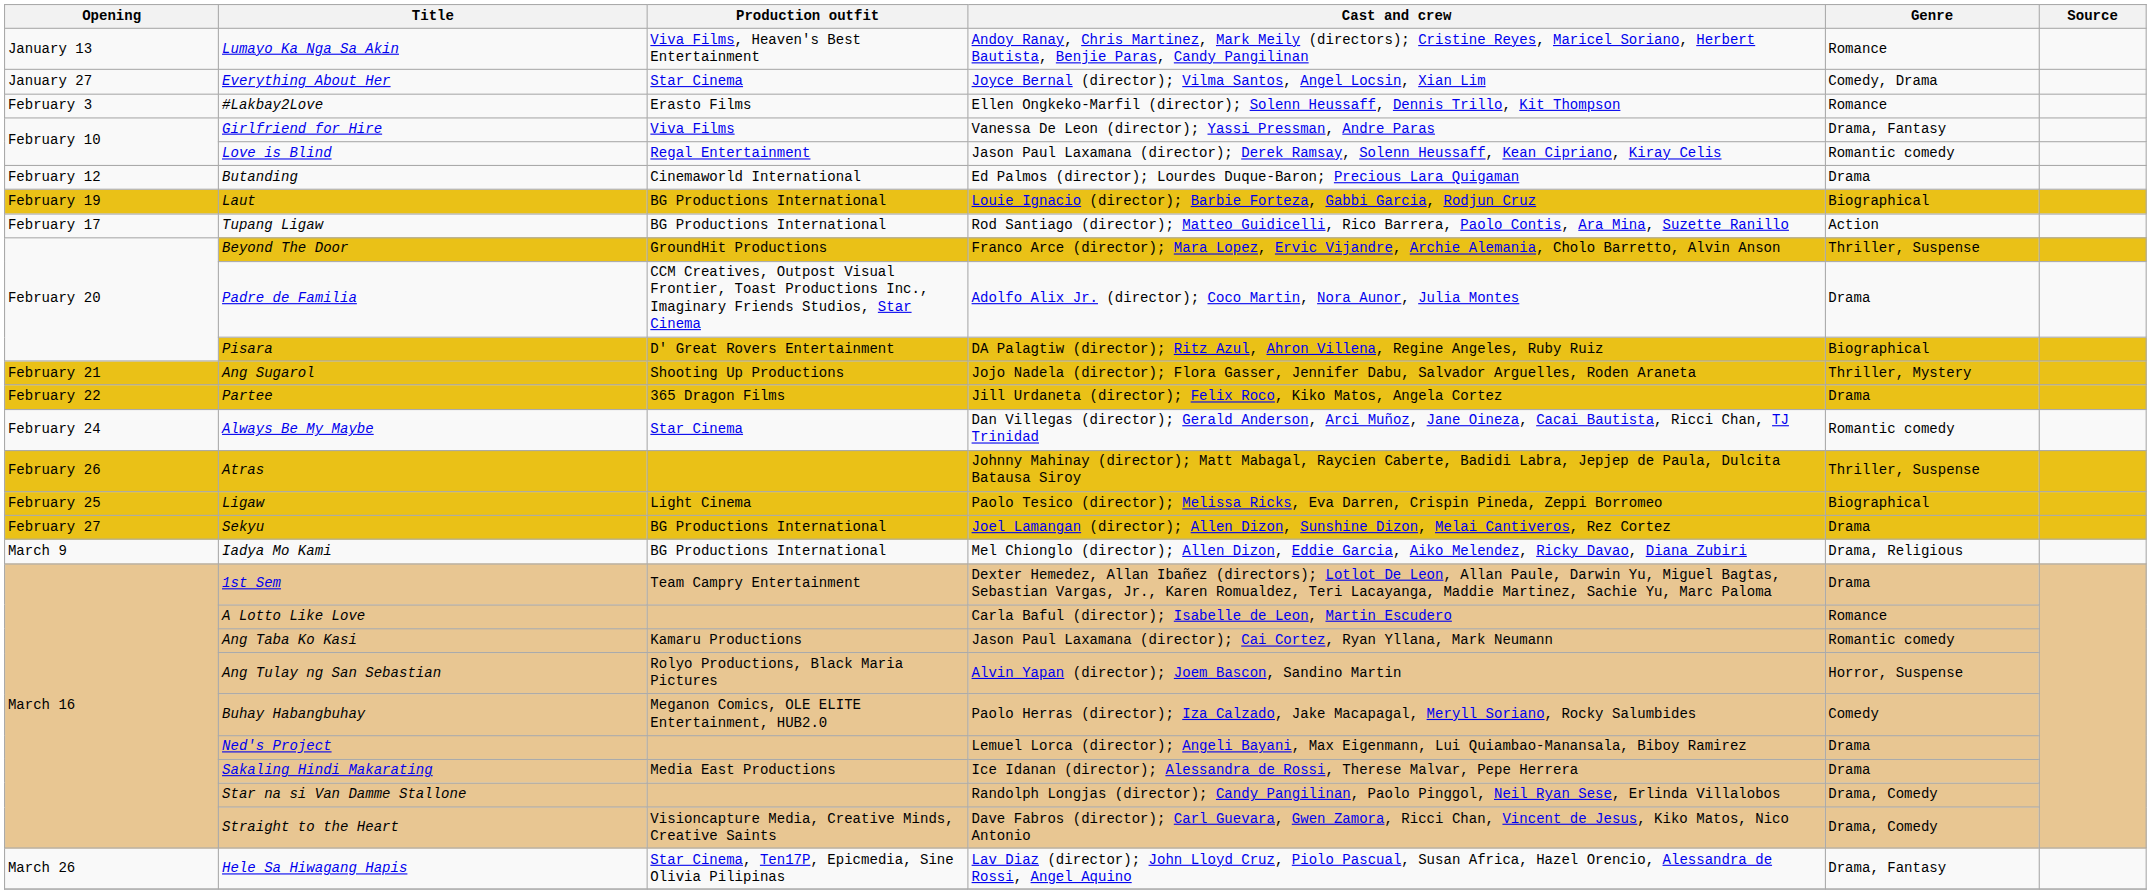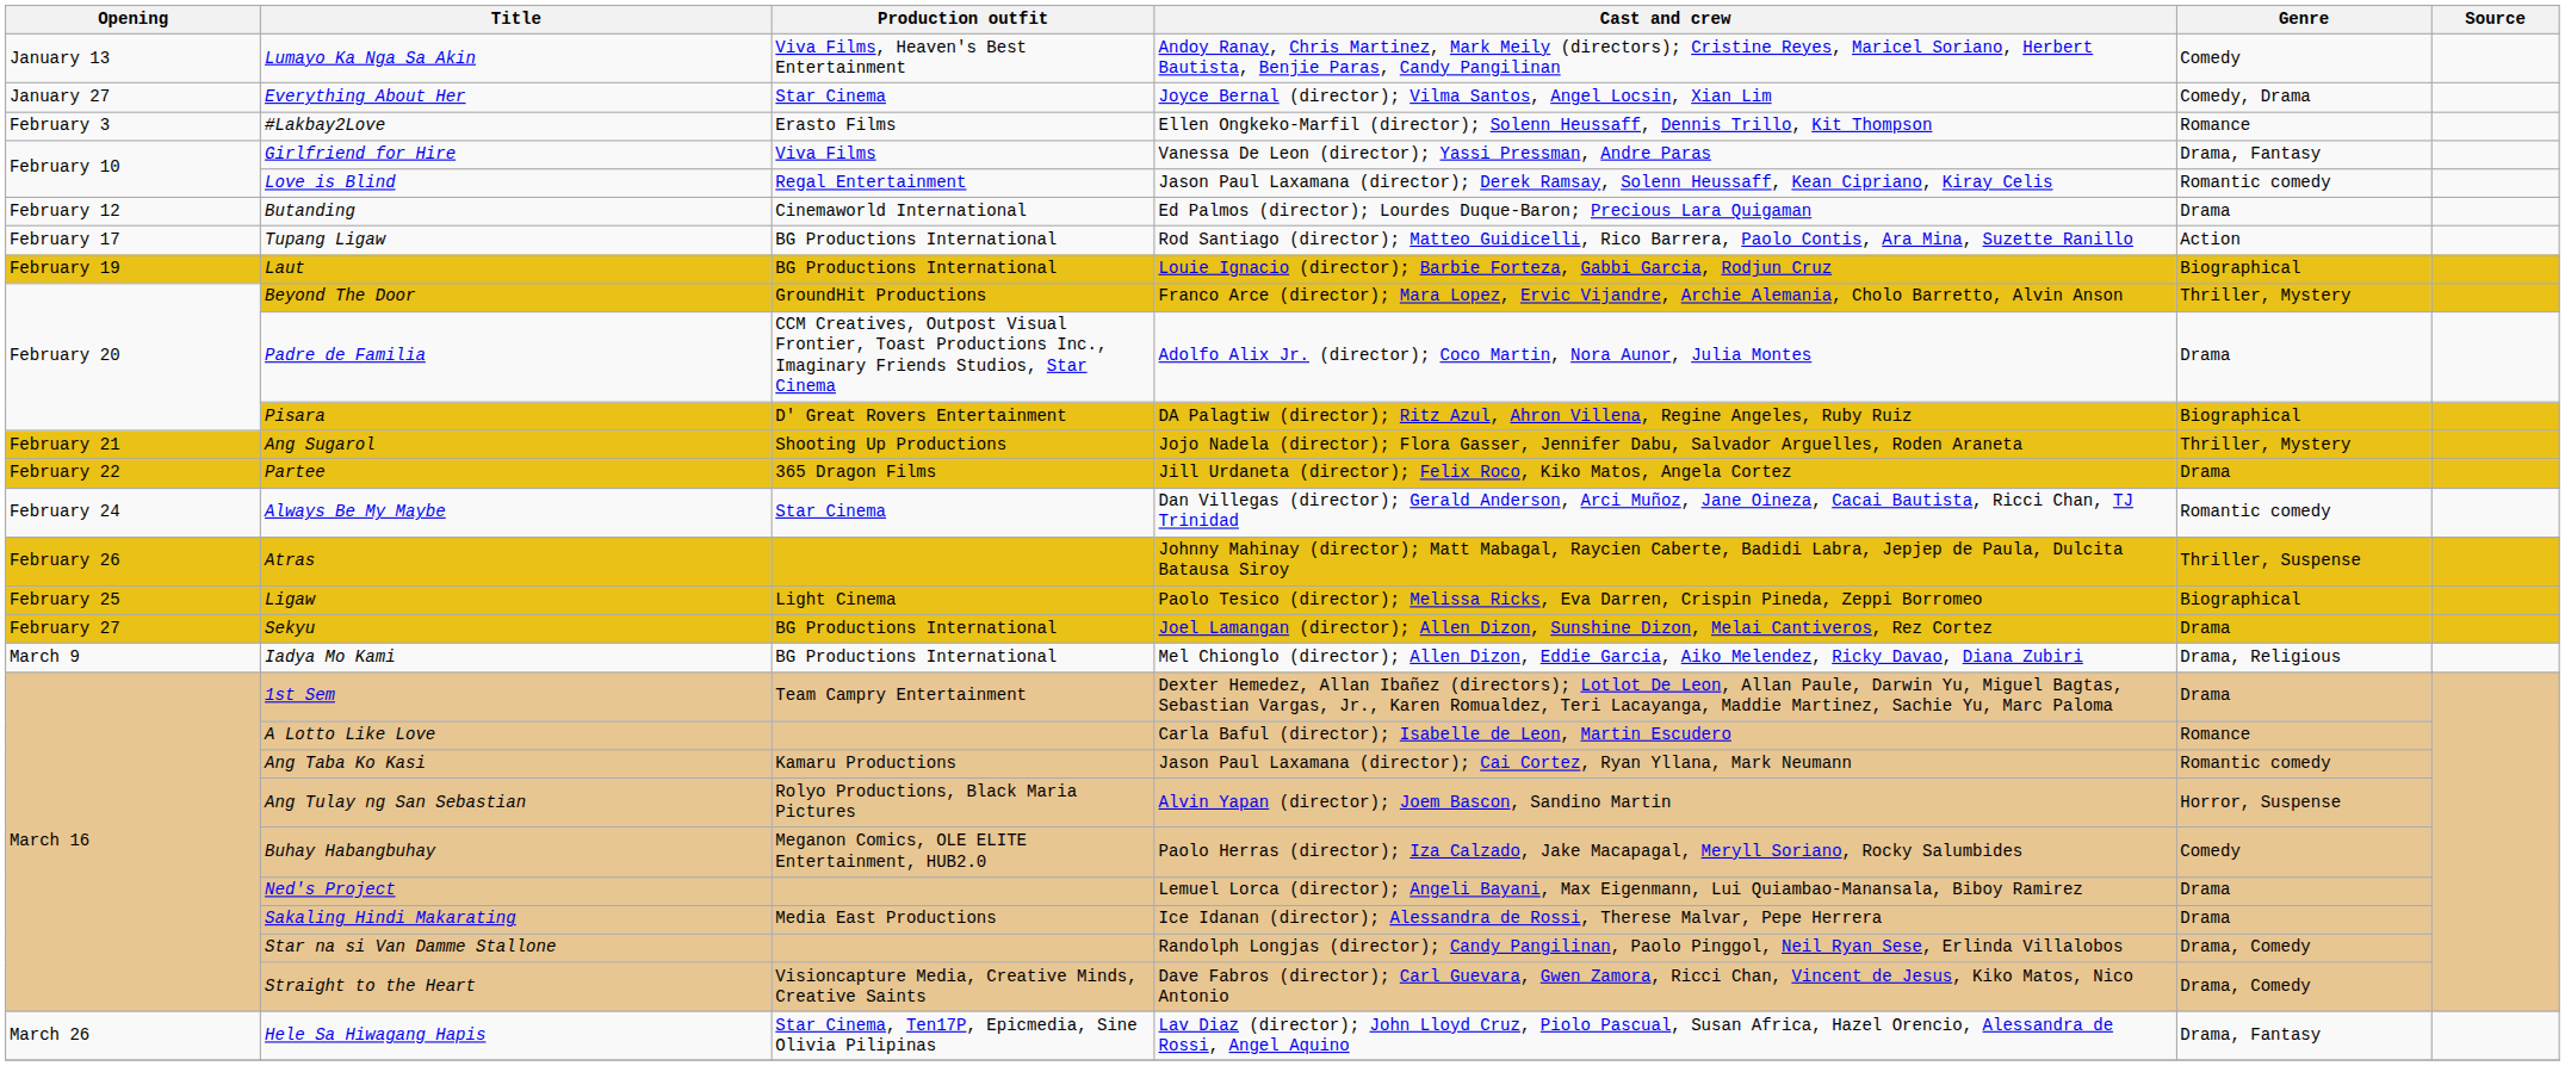Lumayo Ka Nga Sa Akin | Genre: Romance -> Comedy
rows swapped: Tupang Ligaw <-> Laut
Beyond The Door | Genre: Thriller, Suspense -> Thriller, Mystery
